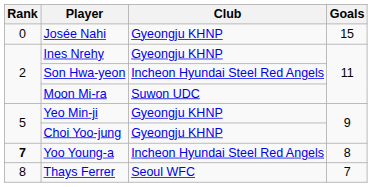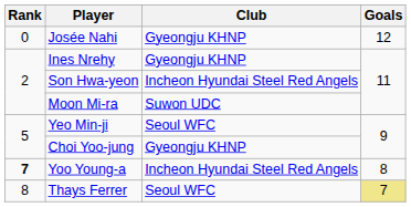Josée Nahi | Goals: 15 -> 12
Yeo Min-ji | Club: Gyeongju KHNP -> Seoul WFC
Thays Ferrer | Goals: no background -> khaki background
